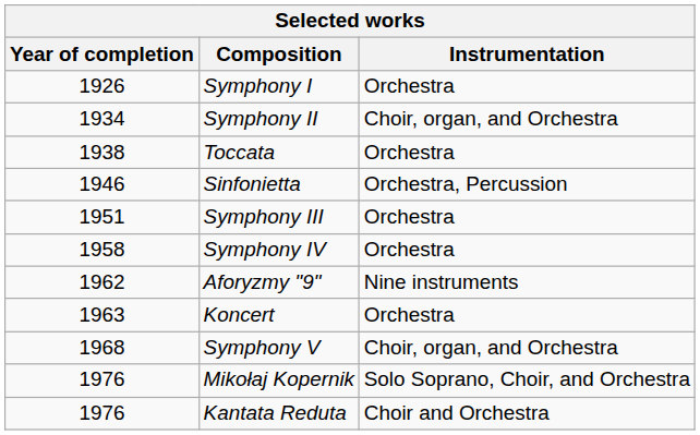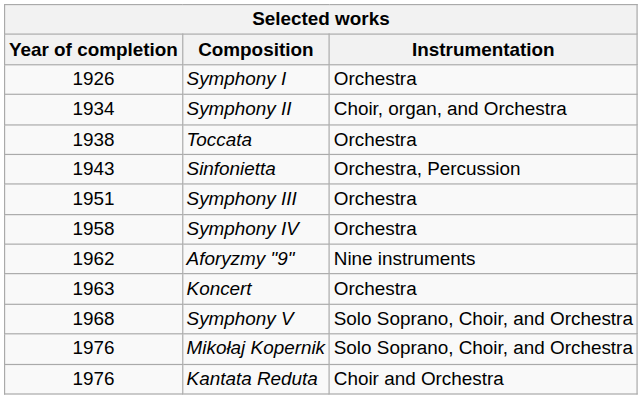Sinfonietta | Year of completion: 1946 -> 1943
Symphony V | Instrumentation: Choir, organ, and Orchestra -> Solo Soprano, Choir, and Orchestra
